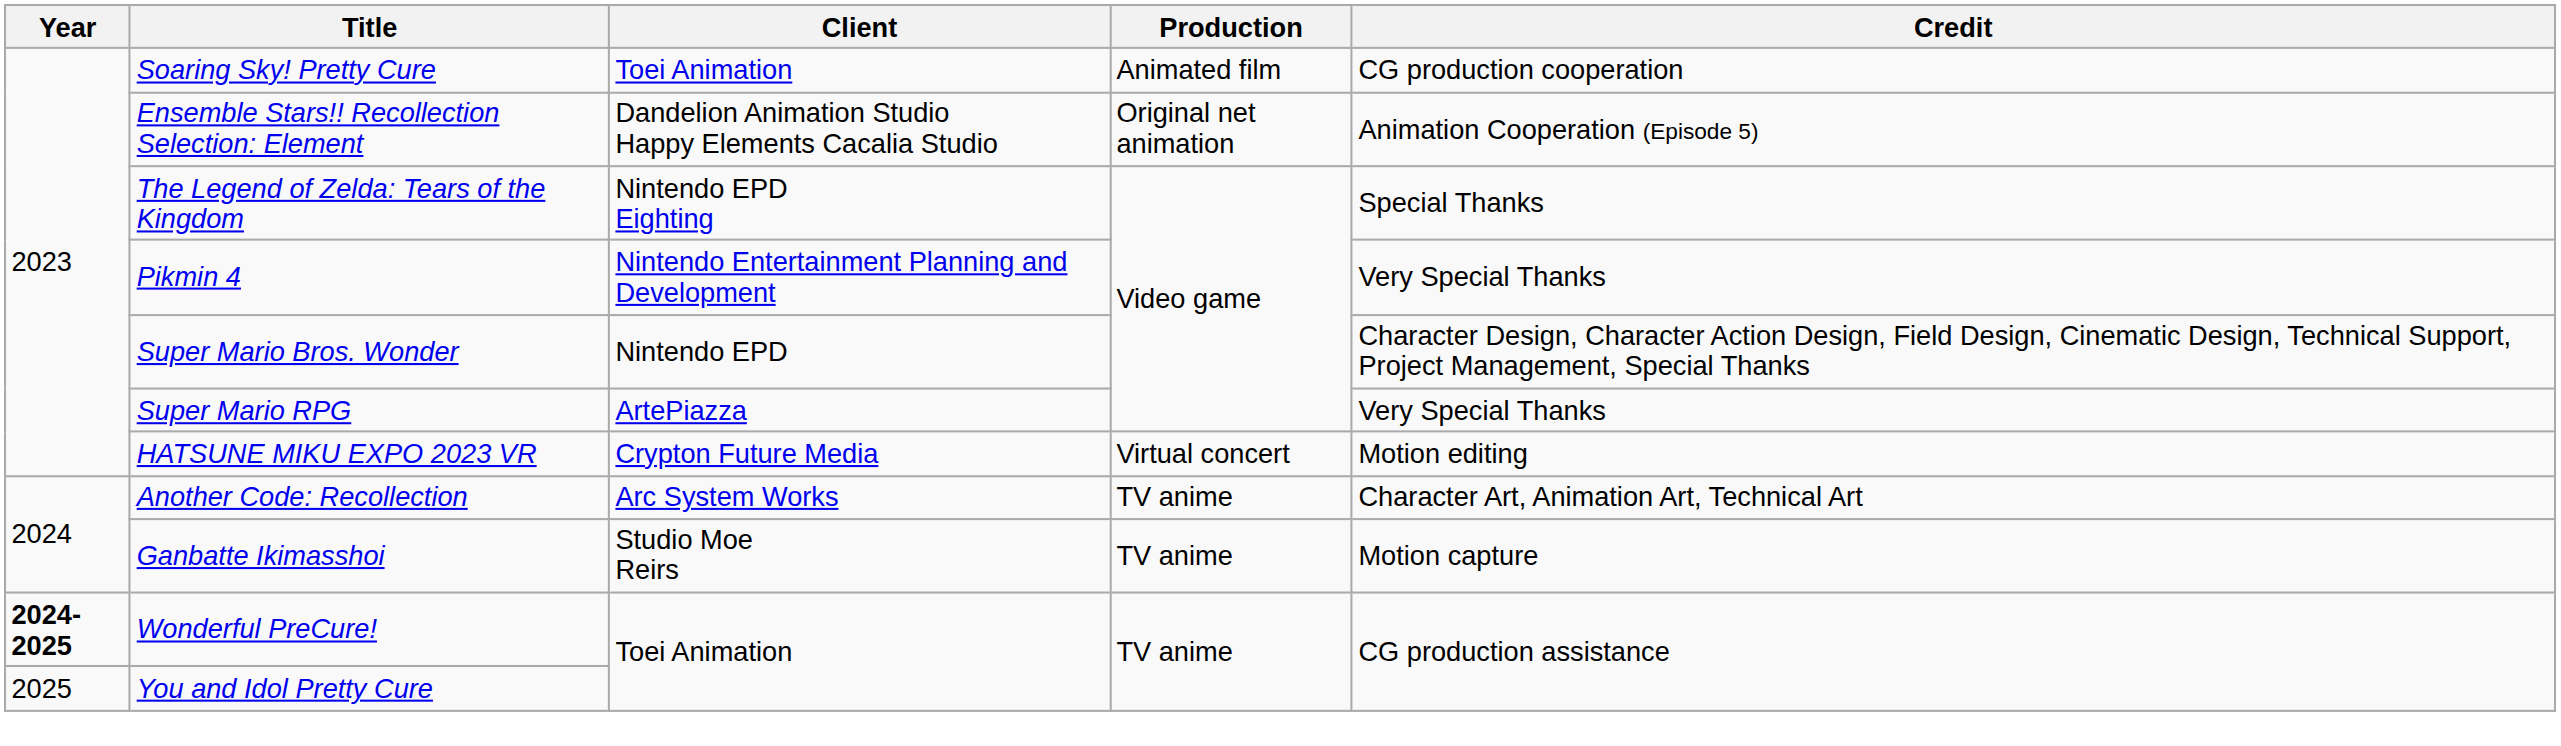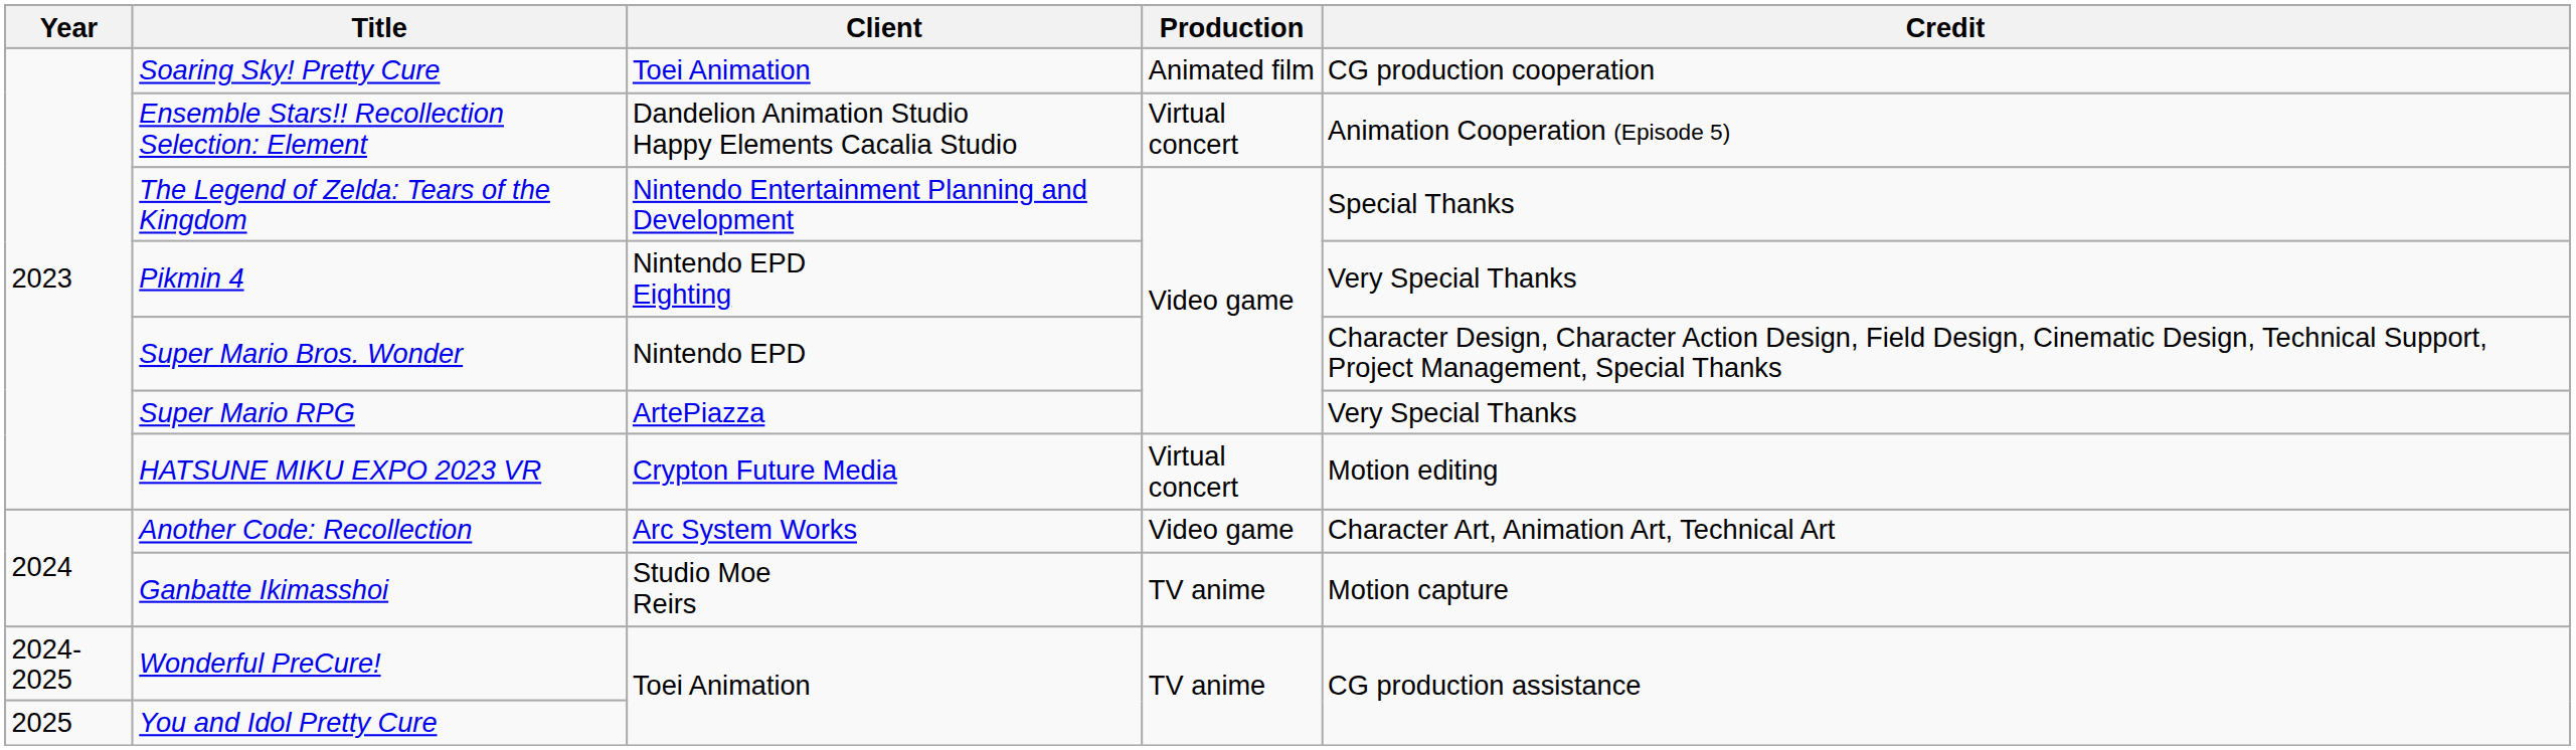Ensemble Stars!! Recollection Selection: Element | Production: Original net animation -> Virtual concert
The Legend of Zelda: Tears of the Kingdom | Client: Nintendo EPD Eighting -> Nintendo Entertainment Planning and Development
Pikmin 4 | Client: Nintendo Entertainment Planning and Development -> Nintendo EPD Eighting
Another Code: Recollection | Production: TV anime -> Video game
Wonderful PreCure! | Year: bold -> normal
